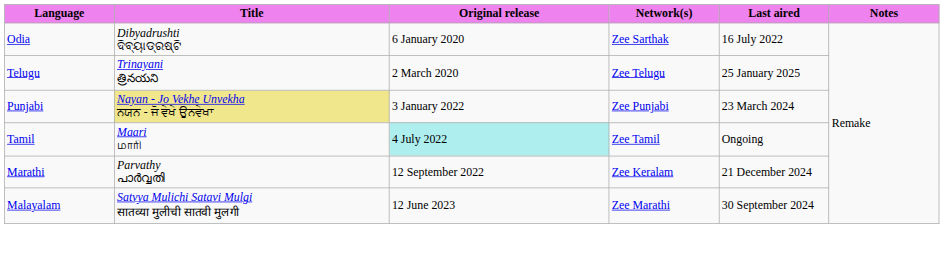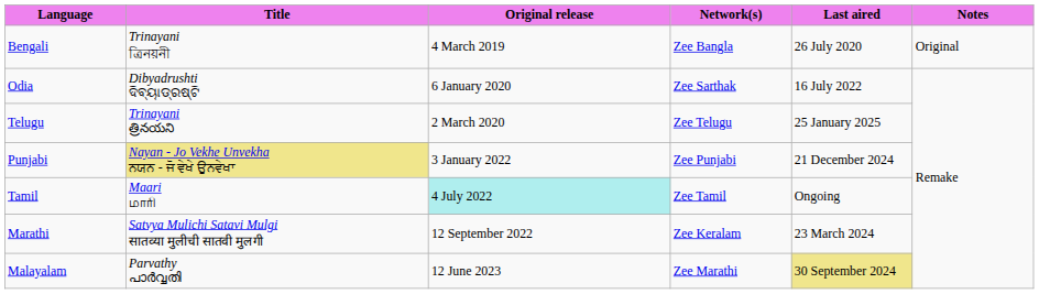+ row: Bengali | Trinayani ত্রিনয়নী | 4 March 2019 | Zee Bangla | 26 July 2020 | Original
Punjabi | Last aired: 23 March 2024 -> 21 December 2024
Marathi | Title: Parvathy പാർവ്വതി -> Satvya Mulichi Satavi Mulgi सातव्या मुलीची सातवी मुलगी
Marathi | Last aired: 21 December 2024 -> 23 March 2024
Malayalam | Title: Satvya Mulichi Satavi Mulgi सातव्या मुलीची सातवी मुलगी -> Parvathy പാർവ്വതി
Malayalam | Last aired: no background -> khaki background
